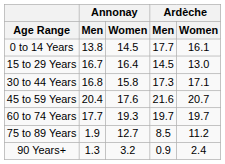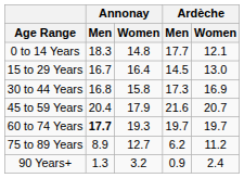0 to 14 Years | Annonay / Men: 13.8 -> 18.3
0 to 14 Years | Annonay / Women: 14.5 -> 14.8
0 to 14 Years | Ardèche / Women: 16.1 -> 12.1
30 to 44 Years | Ardèche / Women: 17.1 -> 16.9
45 to 59 Years | Annonay / Women: 17.6 -> 17.9
60 to 74 Years | Annonay / Men: normal -> bold
75 to 89 Years | Annonay / Men: 1.9 -> 8.9
75 to 89 Years | Ardèche / Men: 8.5 -> 6.2
